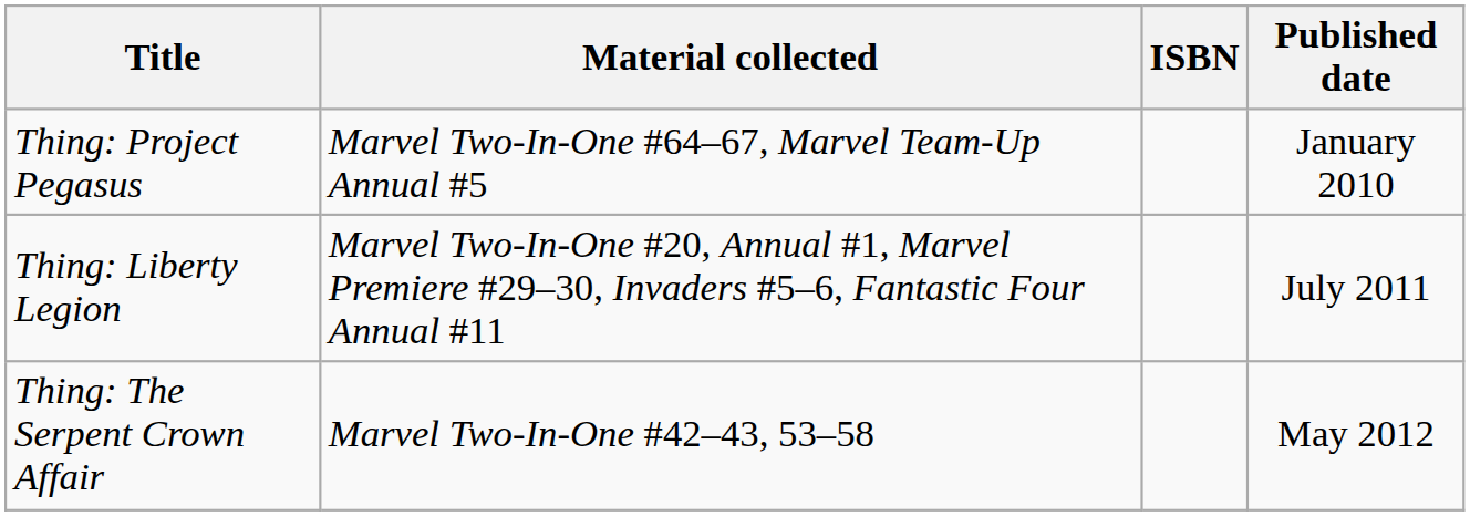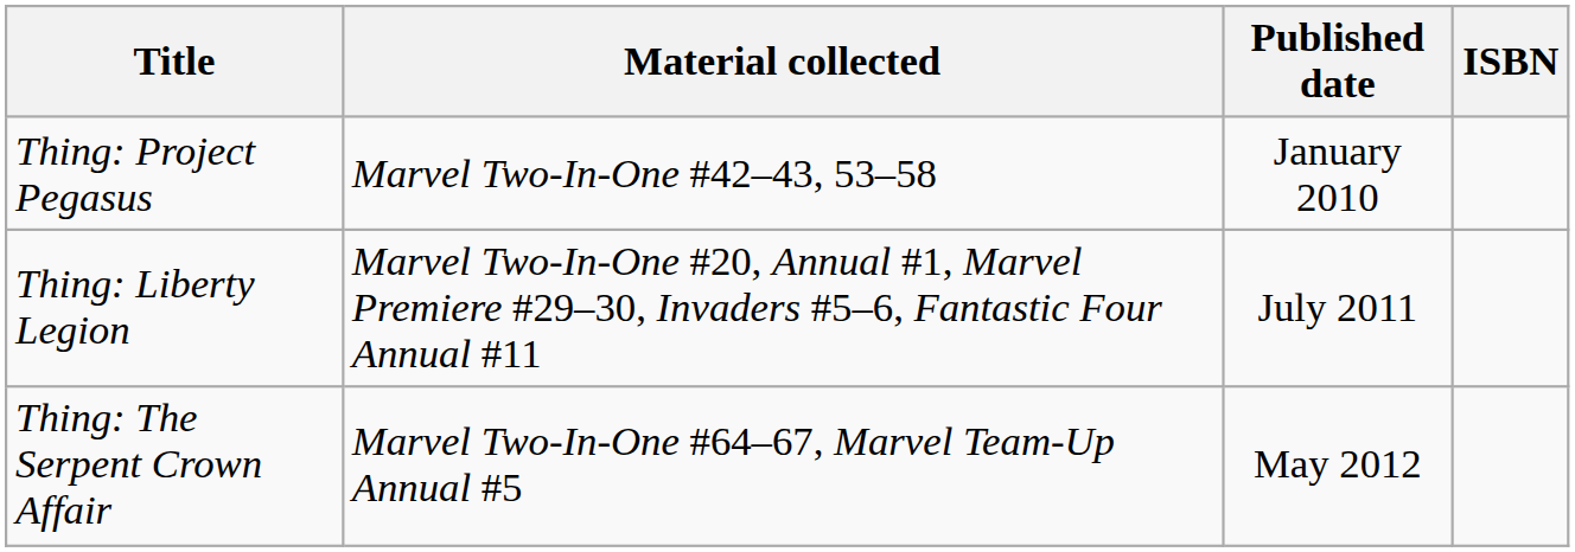columns swapped: Published date <-> ISBN
Thing: Project Pegasus | Material collected: Marvel Two-In-One #64–67, Marvel Team-Up Annual #5 -> Marvel Two-In-One #42–43, 53–58
Thing: The Serpent Crown Affair | Material collected: Marvel Two-In-One #42–43, 53–58 -> Marvel Two-In-One #64–67, Marvel Team-Up Annual #5
